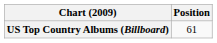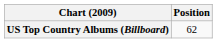US Top Country Albums (Billboard) | Position: 61 -> 62
